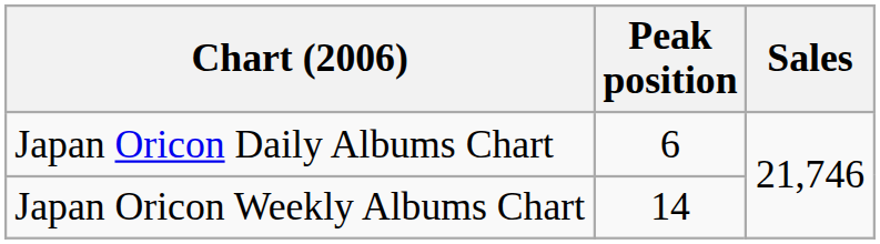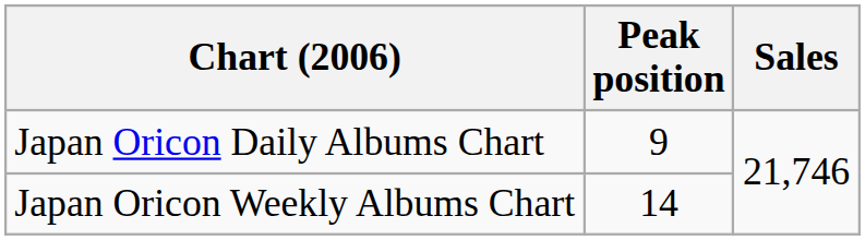Japan Oricon Daily Albums Chart | Peak position: 6 -> 9
